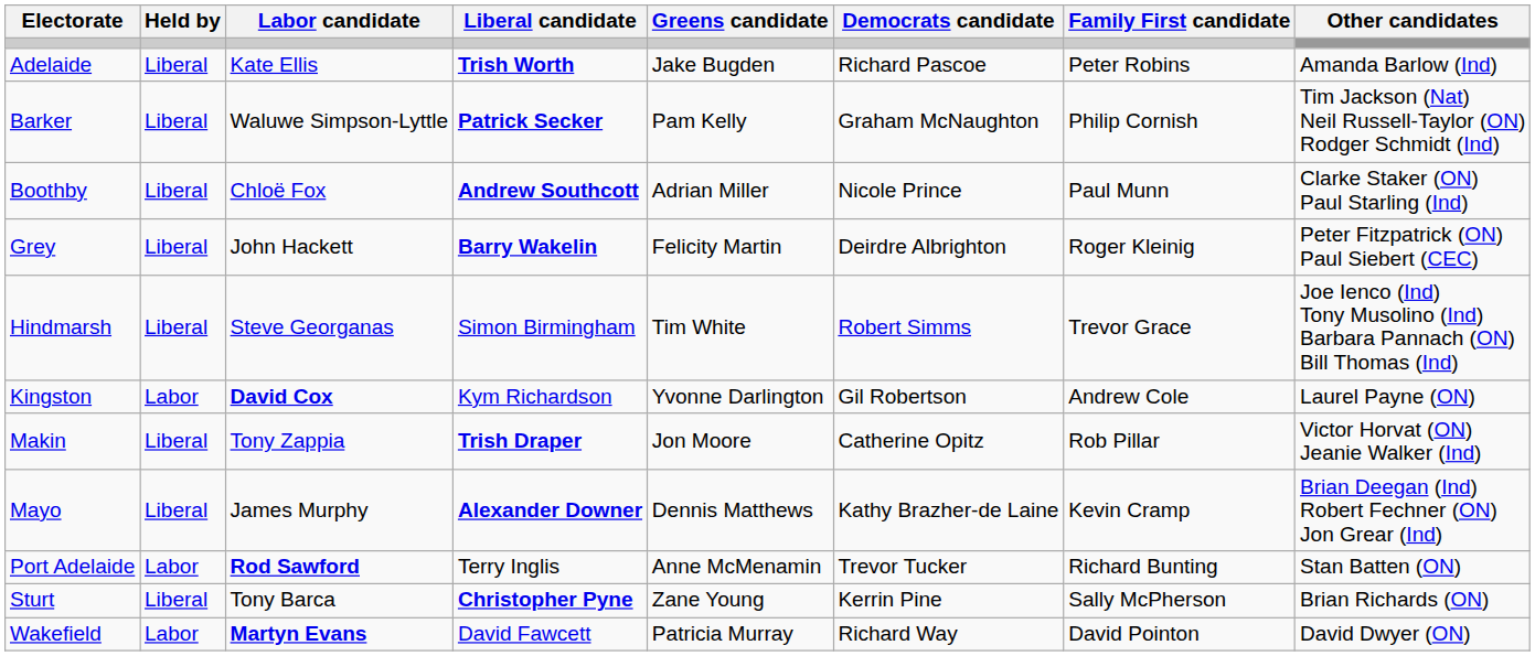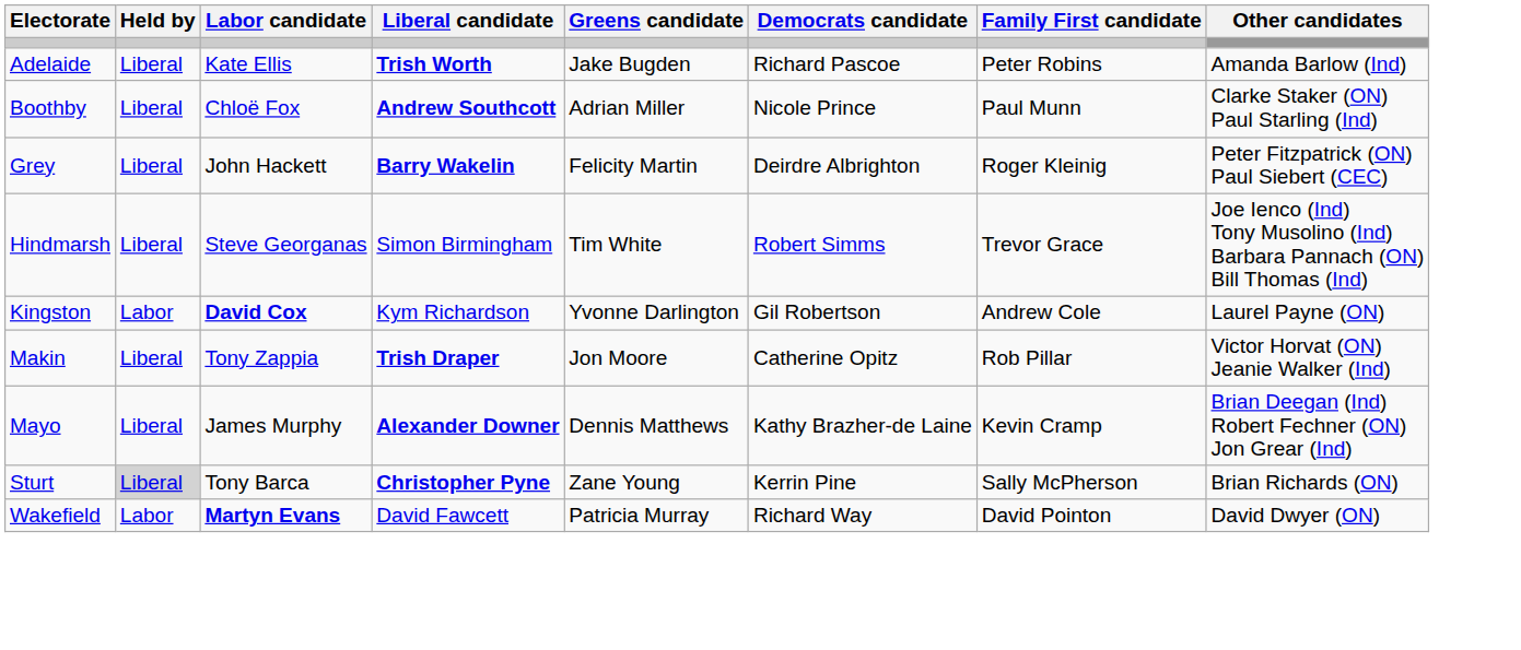- row: Barker | Liberal | Waluwe Simpson-Lyttle | Patrick Secker | Pam Kelly | Graham McNaughton | Philip Cornish | Tim Jackson (Nat) Neil Russell-Taylor (ON) Rodger Schmidt (Ind)
- row: Port Adelaide | Labor | Rod Sawford | Terry Inglis | Anne McMenamin | Trevor Tucker | Richard Bunting | Stan Batten (ON)
Sturt | Held by: no background -> lightgrey background
